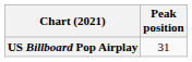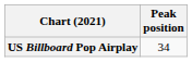US Billboard Pop Airplay | Peak position: 31 -> 34
